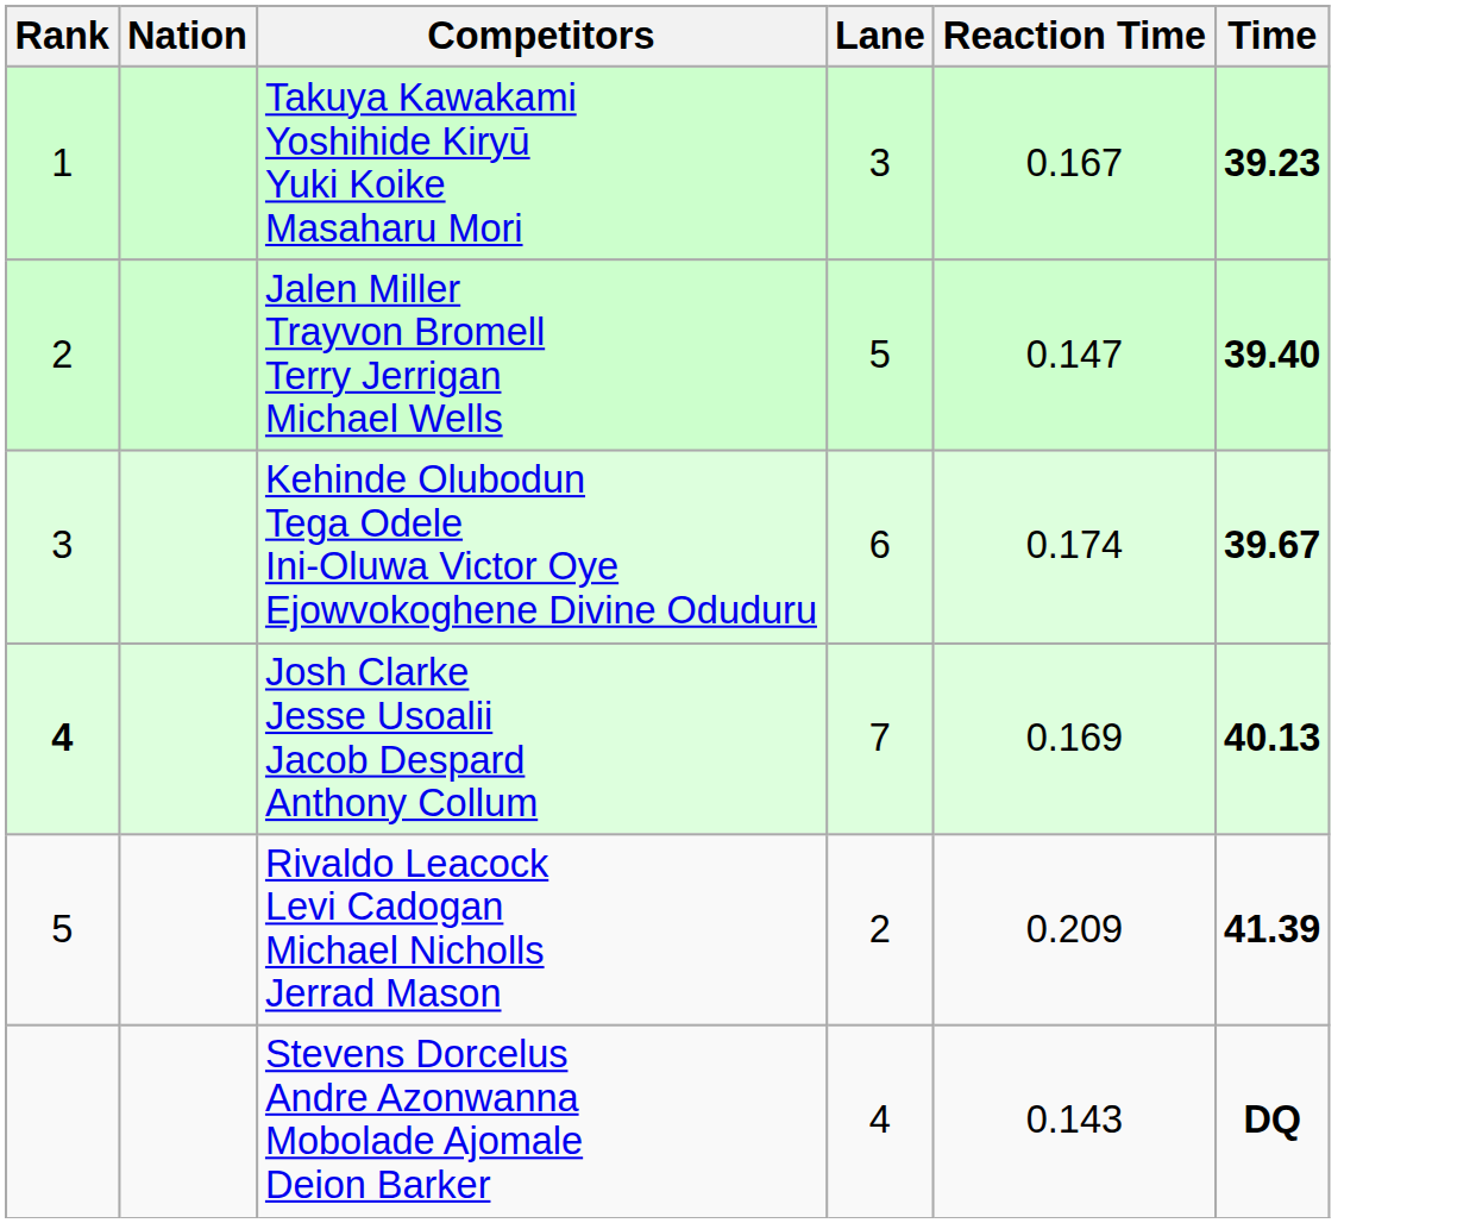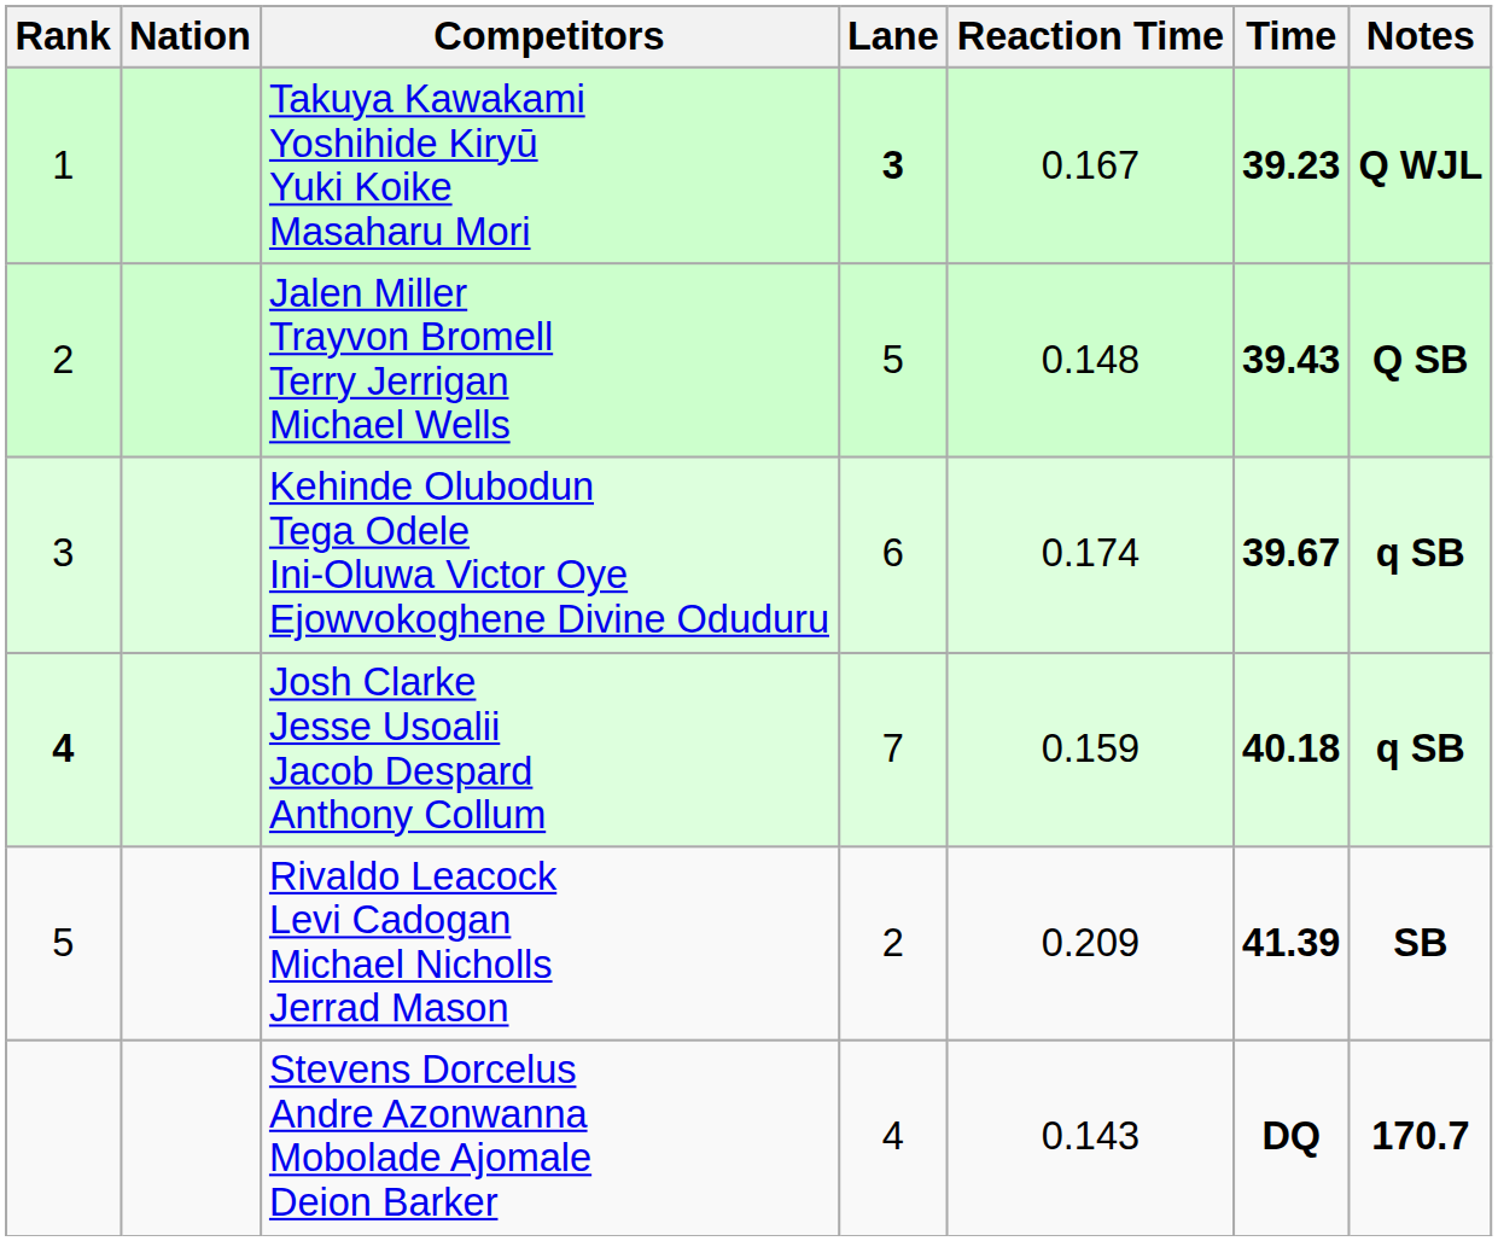+ column: Notes | Q WJL | Q SB | q SB | q SB | SB | 170.7
Takuya Kawakami Yoshihide Kiryū Yuki Koike Masaharu Mori | Lane: normal -> bold
Jalen Miller Trayvon Bromell Terry Jerrigan Michael Wells | Reaction Time: 0.147 -> 0.148
Jalen Miller Trayvon Bromell Terry Jerrigan Michael Wells | Time: 39.40 -> 39.43
Josh Clarke Jesse Usoalii Jacob Despard Anthony Collum | Reaction Time: 0.169 -> 0.159
Josh Clarke Jesse Usoalii Jacob Despard Anthony Collum | Time: 40.13 -> 40.18
